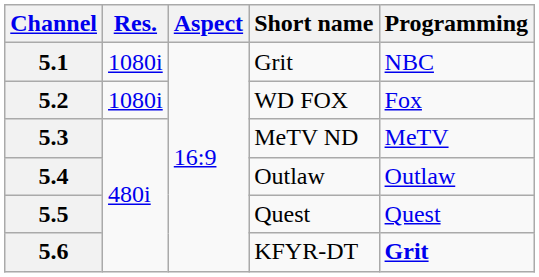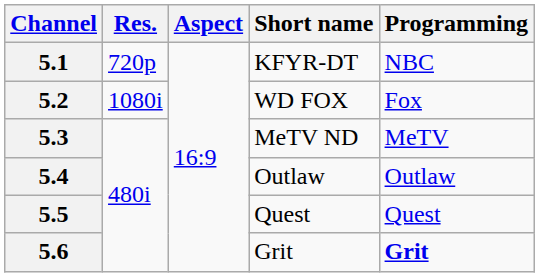5.1 | Res.: 1080i -> 720p
5.1 | Short name: Grit -> KFYR-DT
5.6 | Short name: KFYR-DT -> Grit
